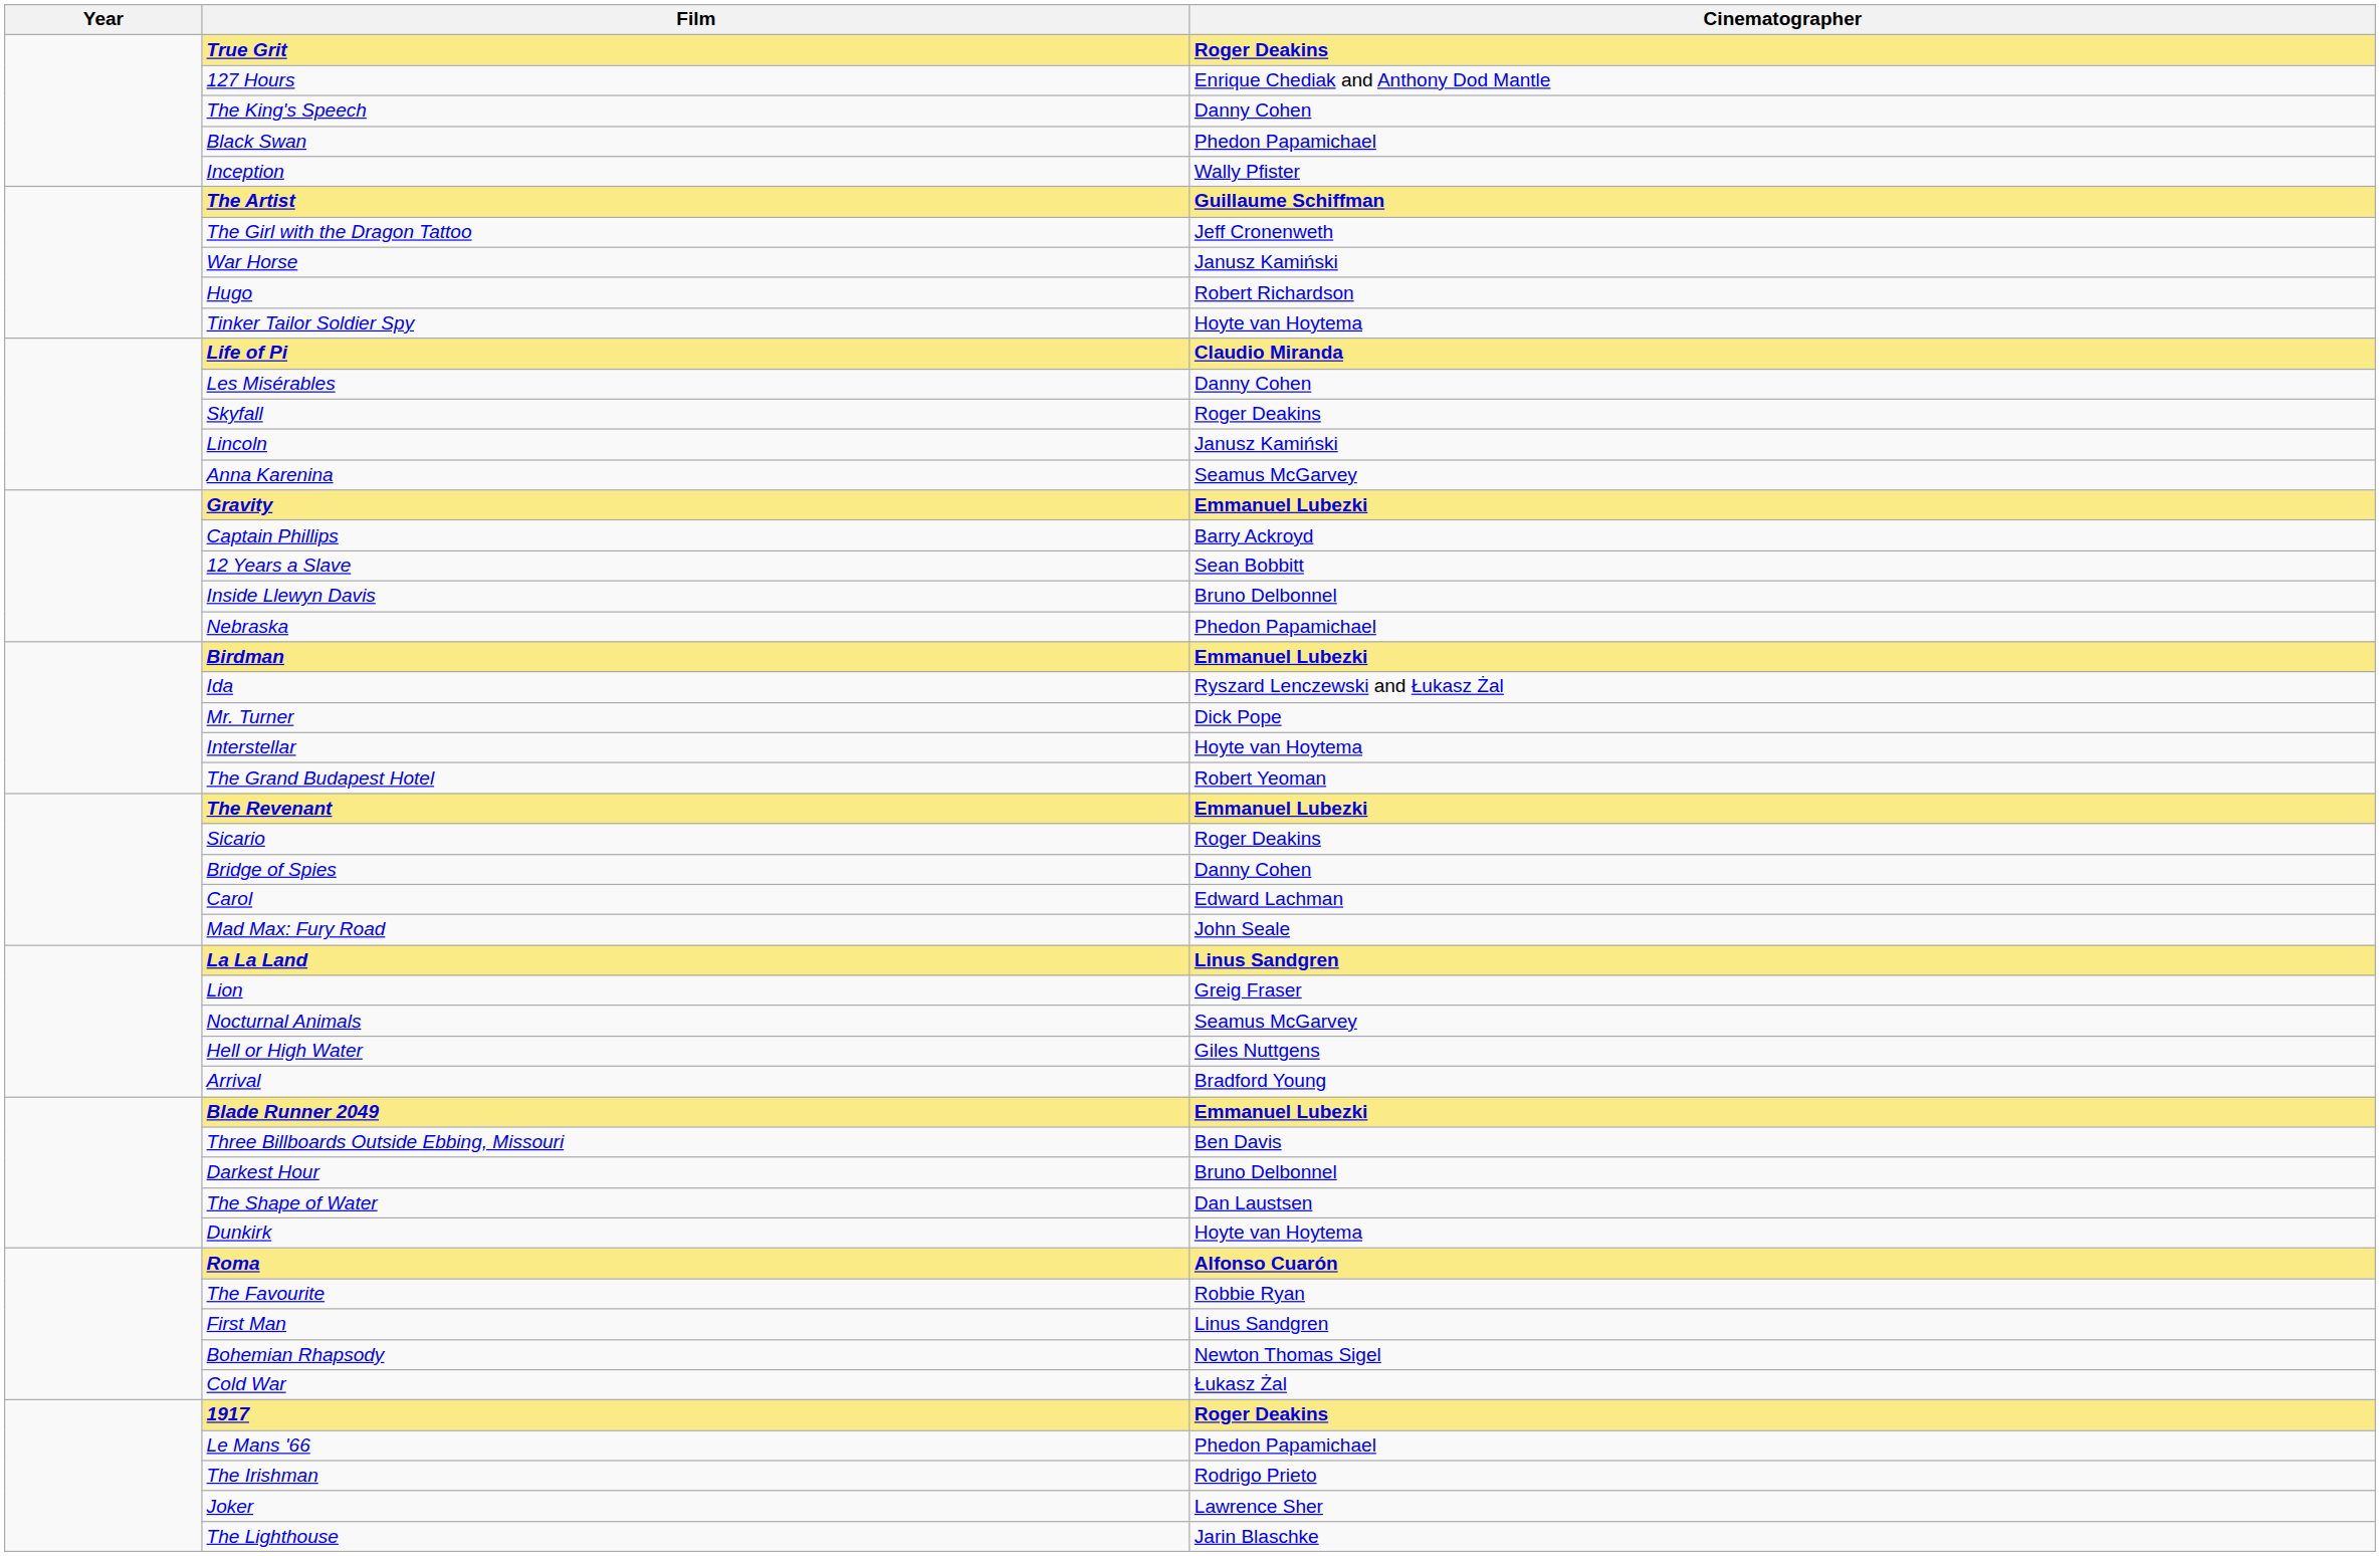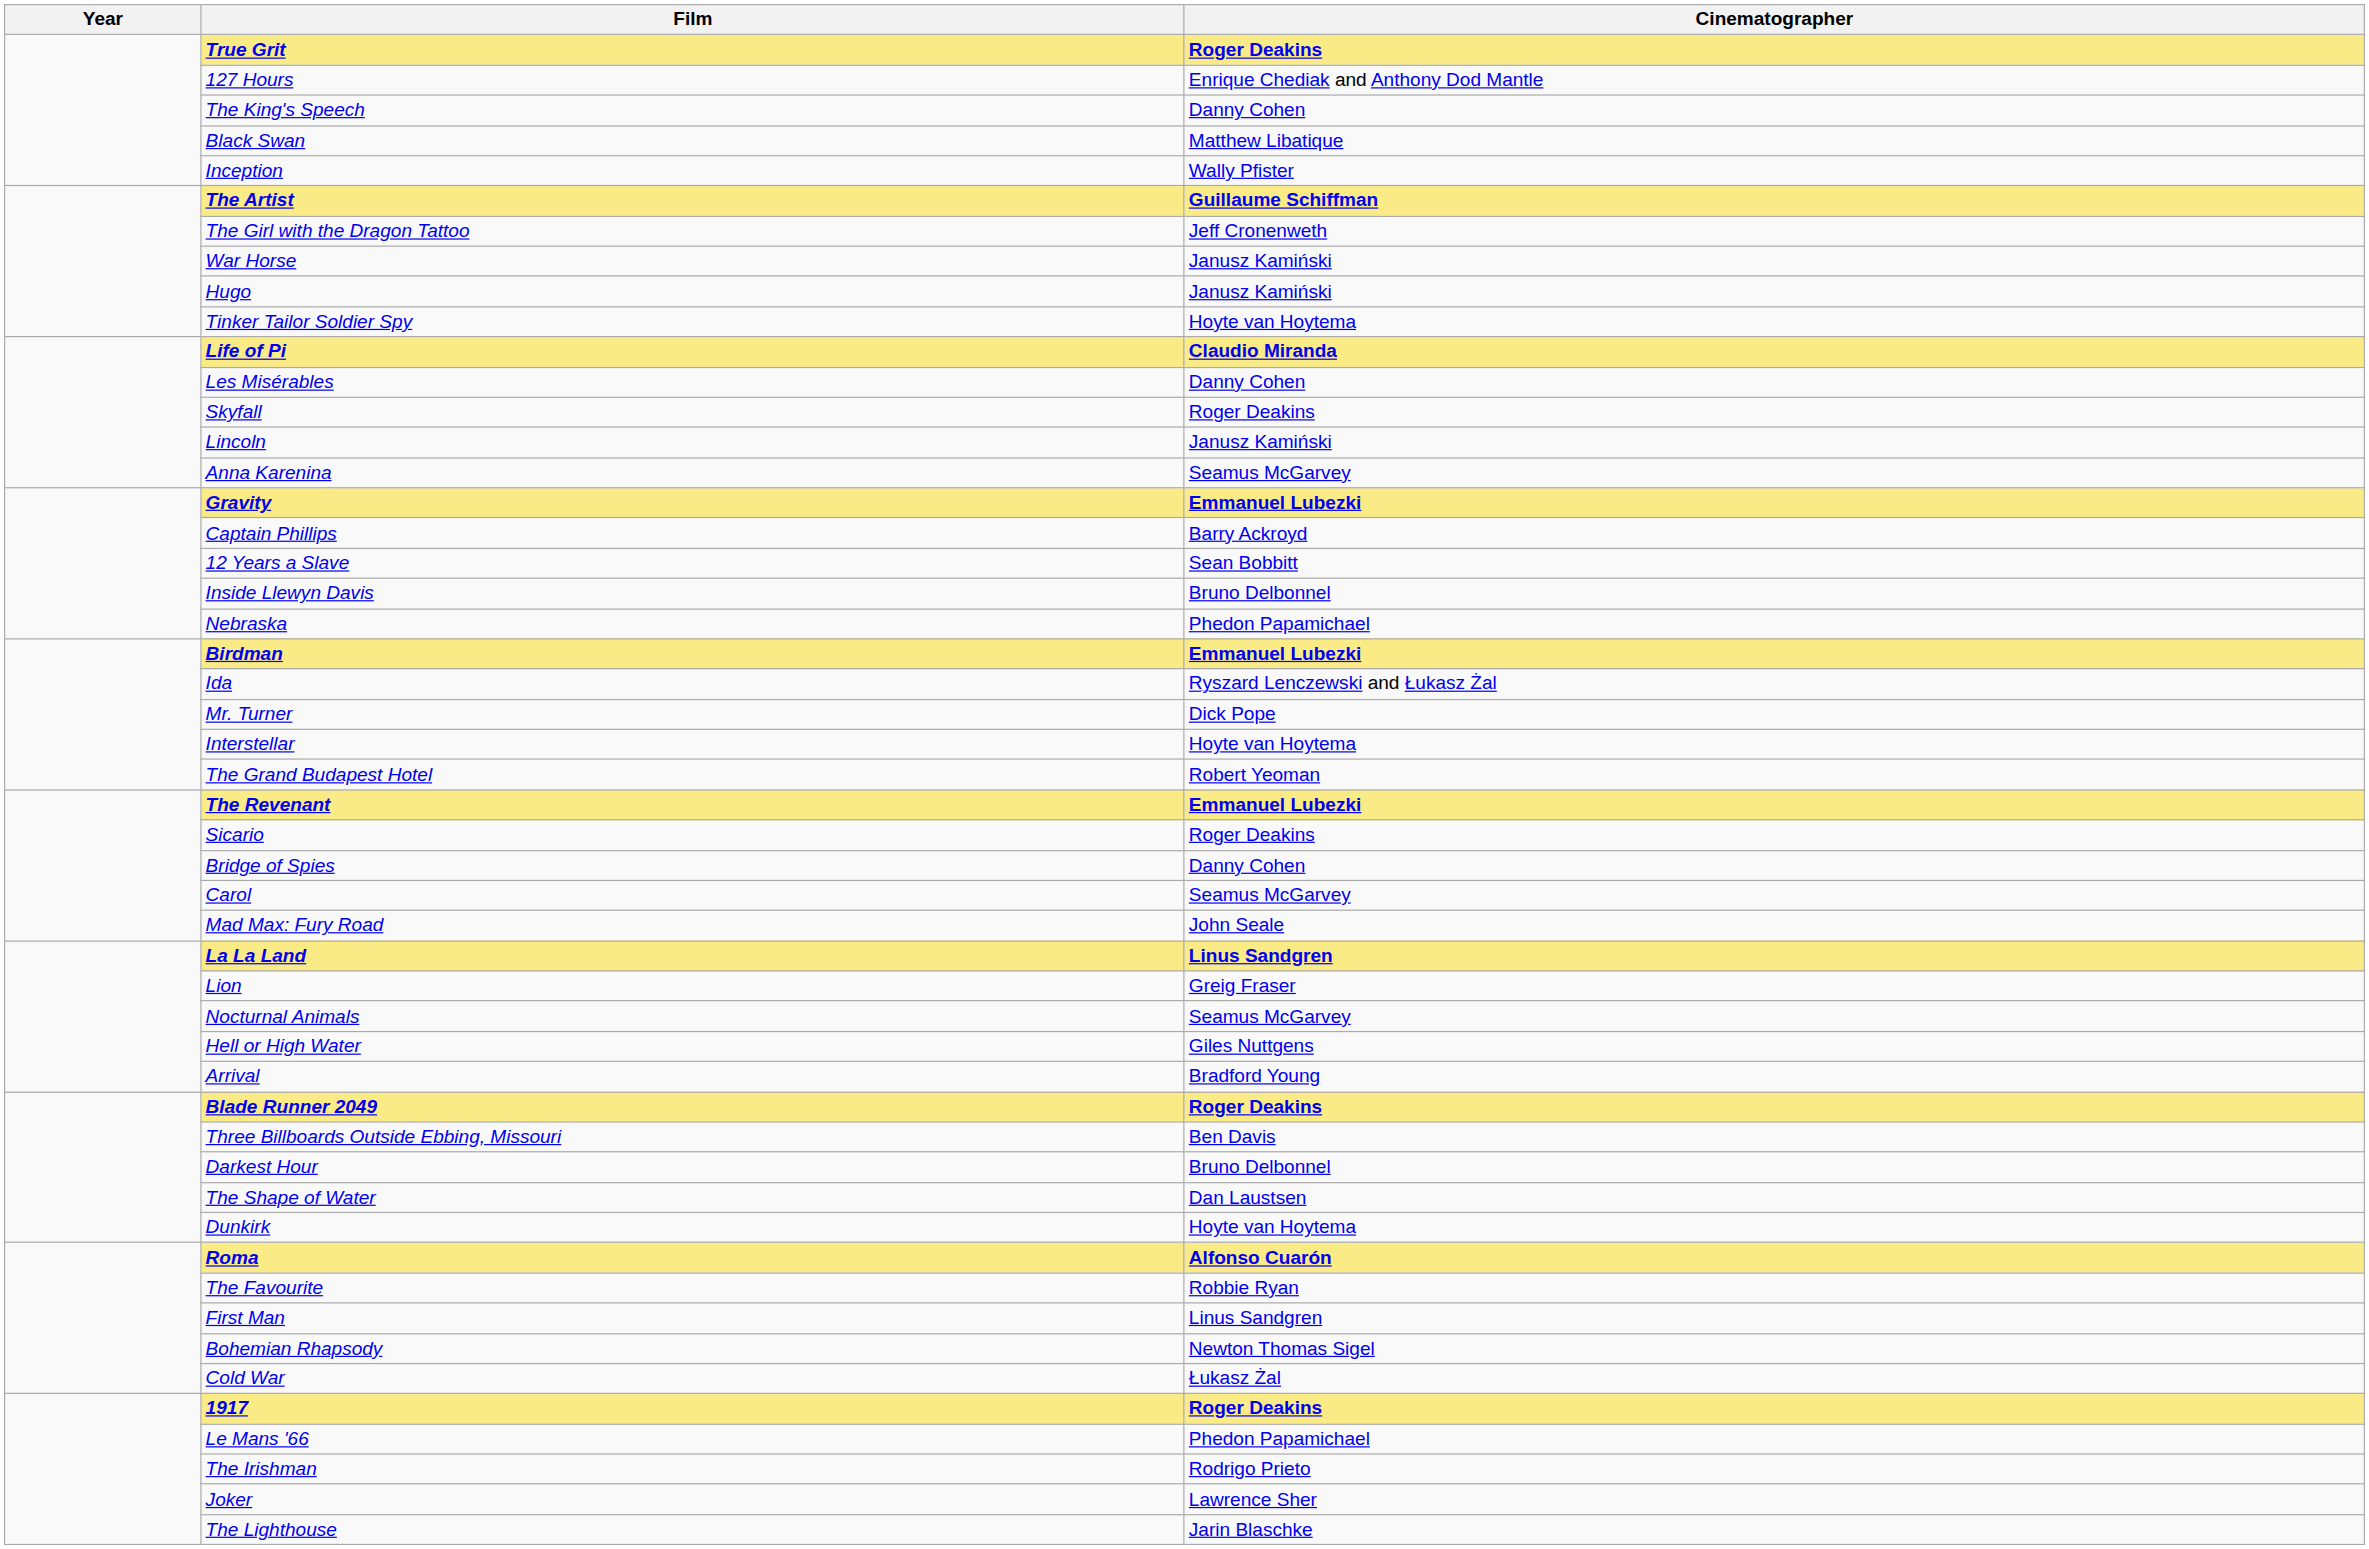Black Swan | Cinematographer: Phedon Papamichael -> Matthew Libatique
Hugo | Cinematographer: Robert Richardson -> Janusz Kamiński
Carol | Cinematographer: Edward Lachman -> Seamus McGarvey
Blade Runner 2049 | Cinematographer: Emmanuel Lubezki -> Roger Deakins
